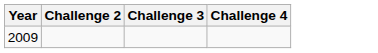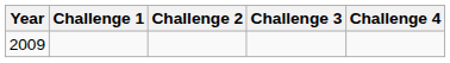+ column: Challenge 1
